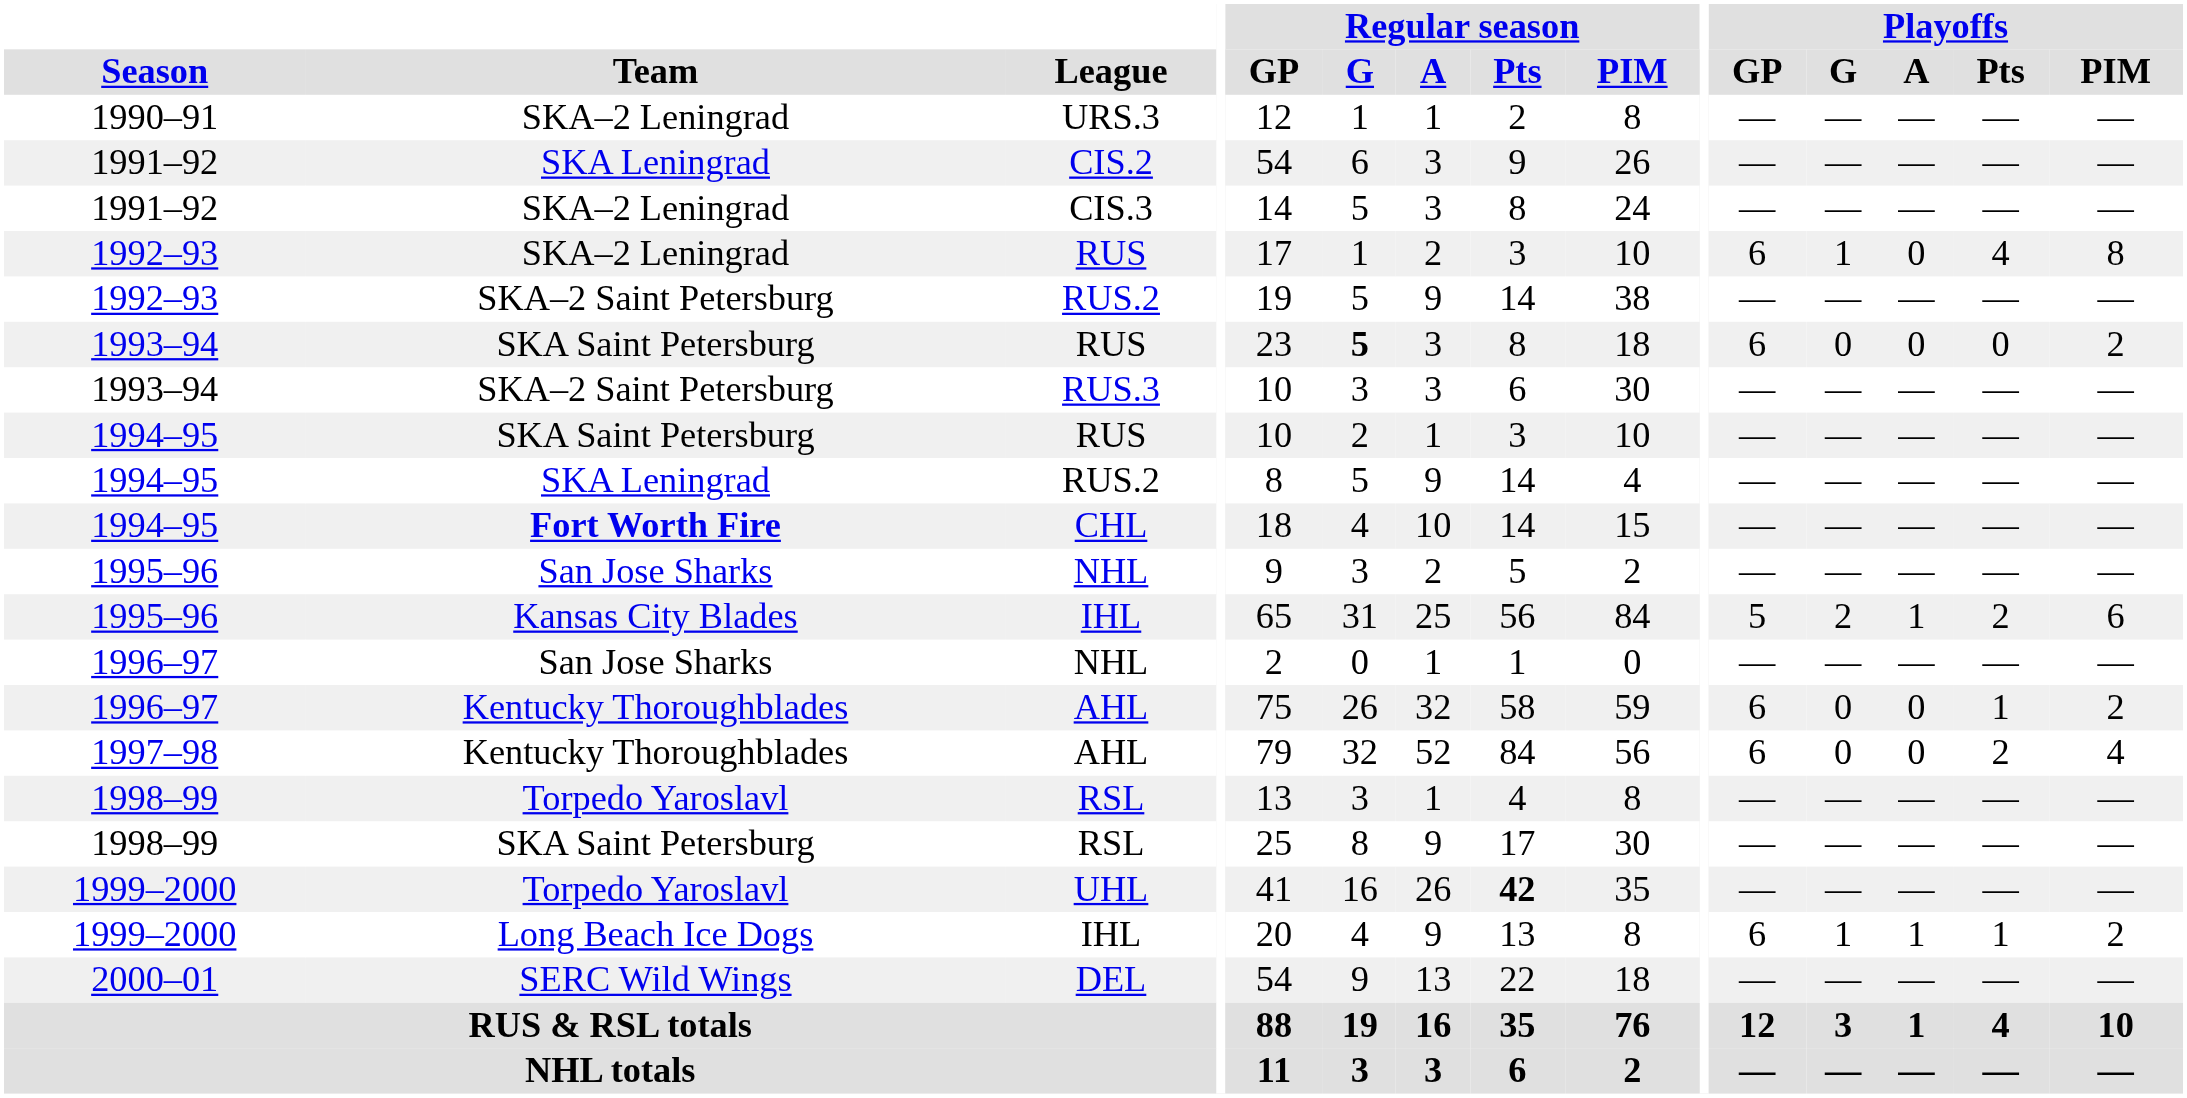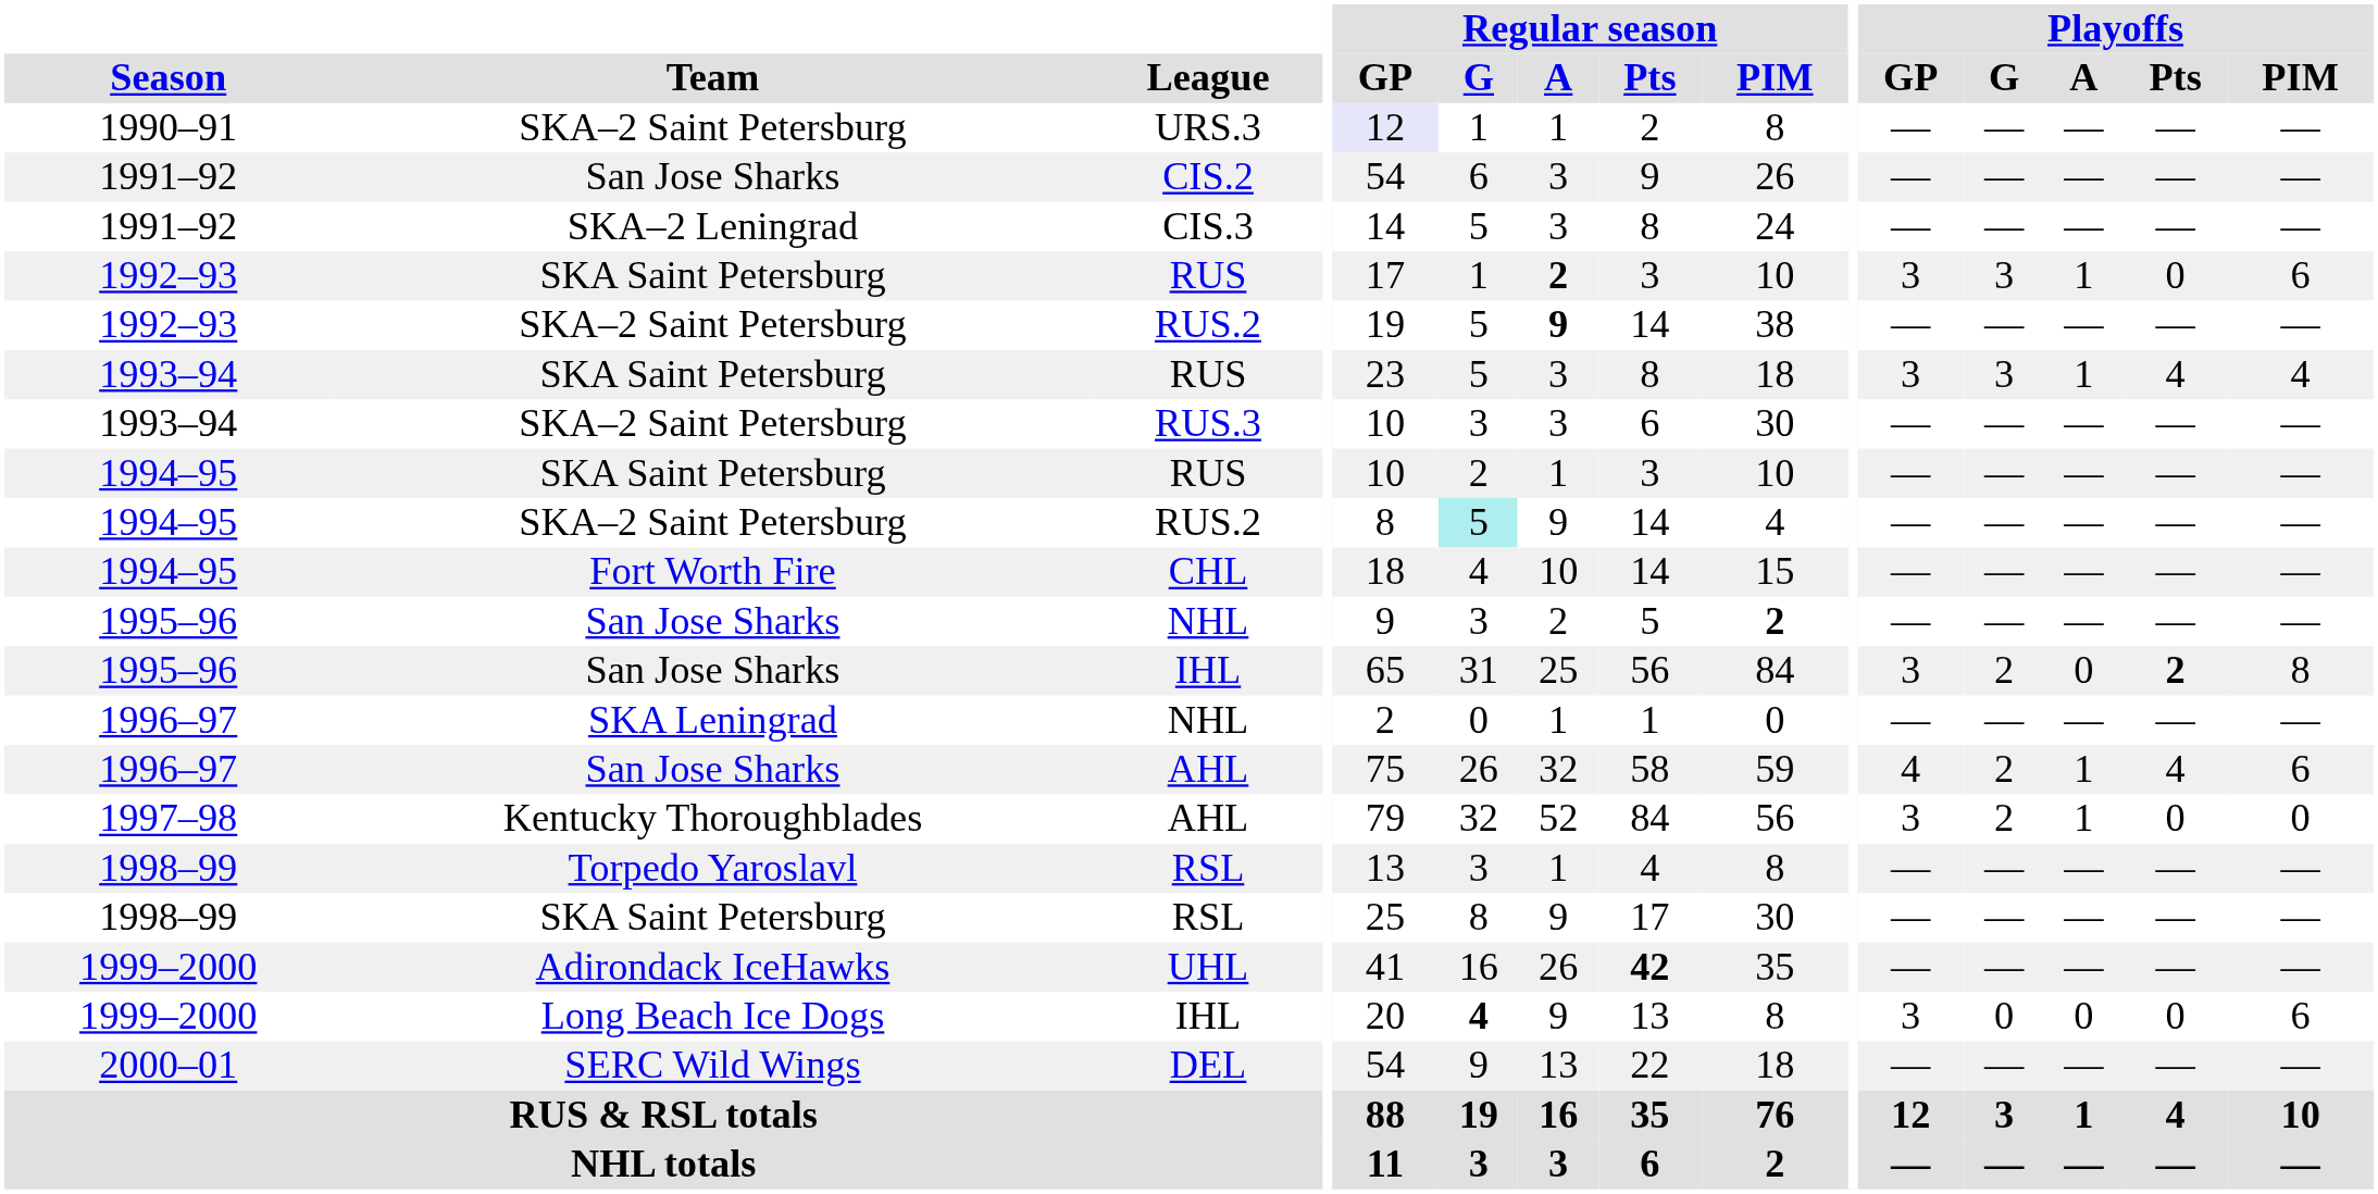URS.3 | Team: SKA–2 Leningrad -> SKA–2 Saint Petersburg
URS.3 | Regular season / GP: no background -> lavender background
CIS.2 | Team: SKA Leningrad -> San Jose Sharks
1992–93 / RUS | Team: SKA–2 Leningrad -> SKA Saint Petersburg
1992–93 / RUS | Regular season / A: normal -> bold
1992–93 / RUS | Playoffs / GP: 6 -> 3
1992–93 / RUS | Playoffs / G: 1 -> 3
1992–93 / RUS | Playoffs / A: 0 -> 1
1992–93 / RUS | Playoffs / Pts: 4 -> 0
1992–93 / RUS | Playoffs / PIM: 8 -> 6
1992–93 / RUS.2 | Regular season / A: normal -> bold
1993–94 / RUS | Regular season / G: bold -> normal
1993–94 / RUS | Playoffs / GP: 6 -> 3
1993–94 / RUS | Playoffs / G: 0 -> 3
1993–94 / RUS | Playoffs / A: 0 -> 1
1993–94 / RUS | Playoffs / Pts: 0 -> 4
1993–94 / RUS | Playoffs / PIM: 2 -> 4
1994–95 / RUS.2 | Team: SKA Leningrad -> SKA–2 Saint Petersburg
1994–95 / RUS.2 | Regular season / G: no background -> paleturquoise background
CHL | Team: bold -> normal
1995–96 / NHL | Regular season / PIM: normal -> bold
1995–96 / IHL | Team: Kansas City Blades -> San Jose Sharks
1995–96 / IHL | Playoffs / GP: 5 -> 3
1995–96 / IHL | Playoffs / A: 1 -> 0
1995–96 / IHL | Playoffs / Pts: normal -> bold
1995–96 / IHL | Playoffs / PIM: 6 -> 8
1996–97 / NHL | Team: San Jose Sharks -> SKA Leningrad
1996–97 / AHL | Team: Kentucky Thoroughblades -> San Jose Sharks
1996–97 / AHL | Playoffs / GP: 6 -> 4
1996–97 / AHL | Playoffs / G: 0 -> 2
1996–97 / AHL | Playoffs / A: 0 -> 1
1996–97 / AHL | Playoffs / Pts: 1 -> 4
1996–97 / AHL | Playoffs / PIM: 2 -> 6
1997–98 / AHL | Playoffs / GP: 6 -> 3
1997–98 / AHL | Playoffs / G: 0 -> 2
1997–98 / AHL | Playoffs / A: 0 -> 1
1997–98 / AHL | Playoffs / Pts: 2 -> 0
1997–98 / AHL | Playoffs / PIM: 4 -> 0
UHL | Team: Torpedo Yaroslavl -> Adirondack IceHawks
1999–2000 / IHL | Regular season / G: normal -> bold
1999–2000 / IHL | Playoffs / GP: 6 -> 3
1999–2000 / IHL | Playoffs / G: 1 -> 0
1999–2000 / IHL | Playoffs / A: 1 -> 0
1999–2000 / IHL | Playoffs / Pts: 1 -> 0
1999–2000 / IHL | Playoffs / PIM: 2 -> 6
